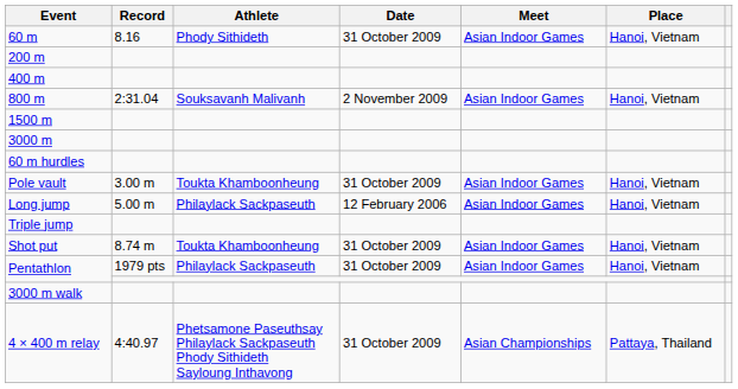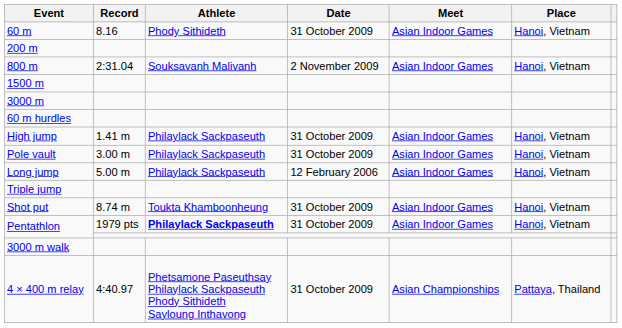- row: 400 m
+ row: High jump | 1.41 m | Philaylack Sackpaseuth | 31 October 2009 | Asian Indoor Games | Hanoi, Vietnam
Pole vault | Athlete: Toukta Khamboonheung -> Philaylack Sackpaseuth
Pentathlon / 1979 pts | Athlete: normal -> bold
